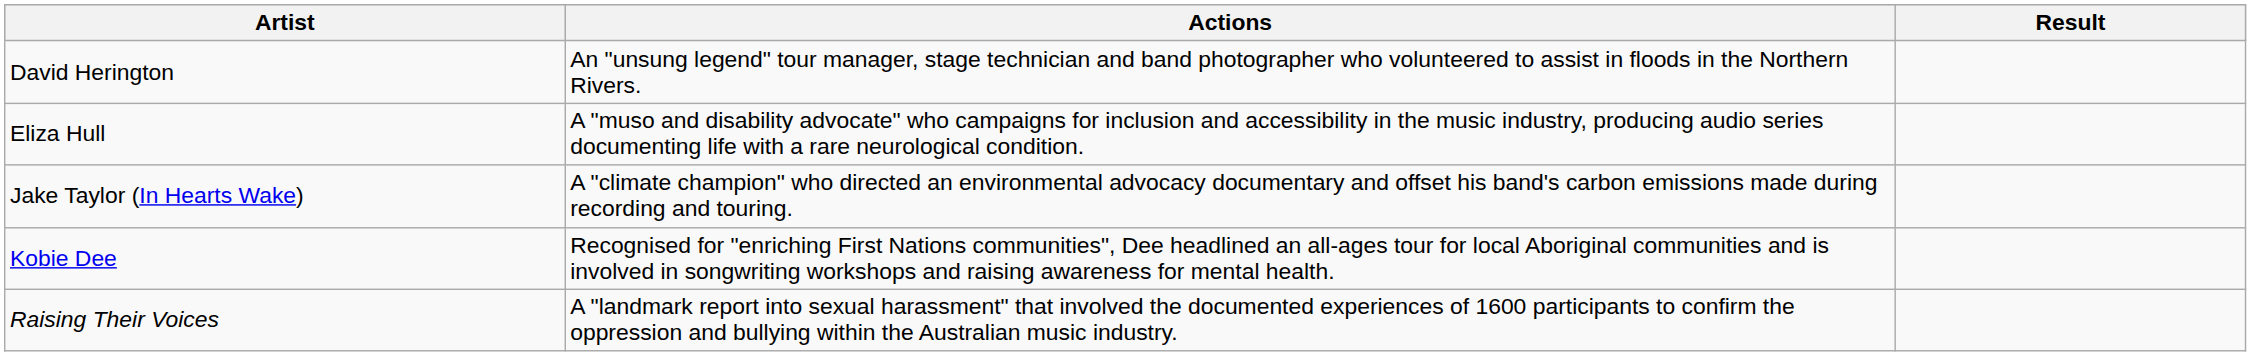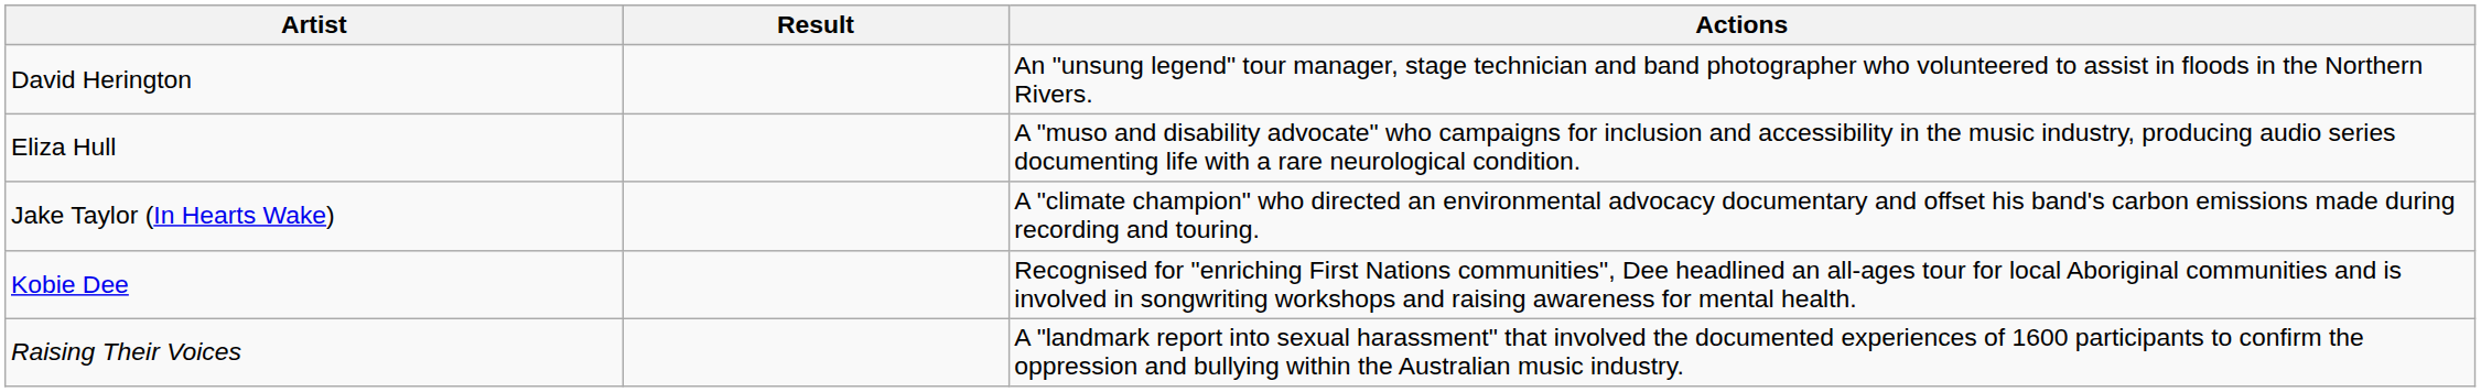columns swapped: Actions <-> Result
